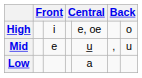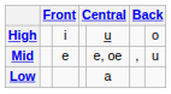High | column 5: e, oe -> u̲
Mid | column 5: u̲ -> e, oe
